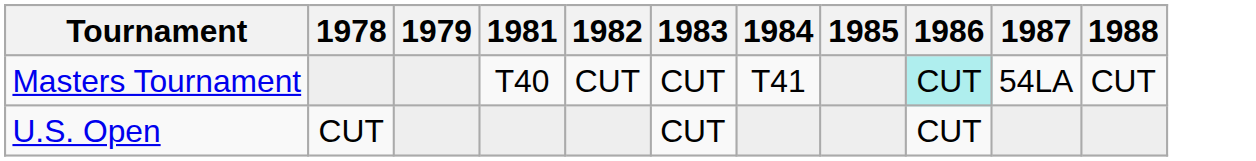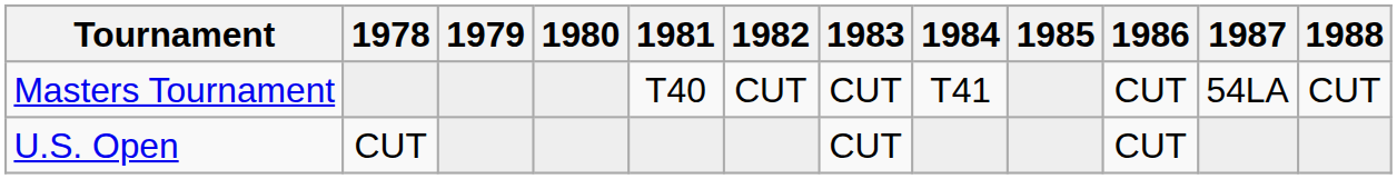+ column: 1980
Masters Tournament | 1986: paleturquoise background -> no background
